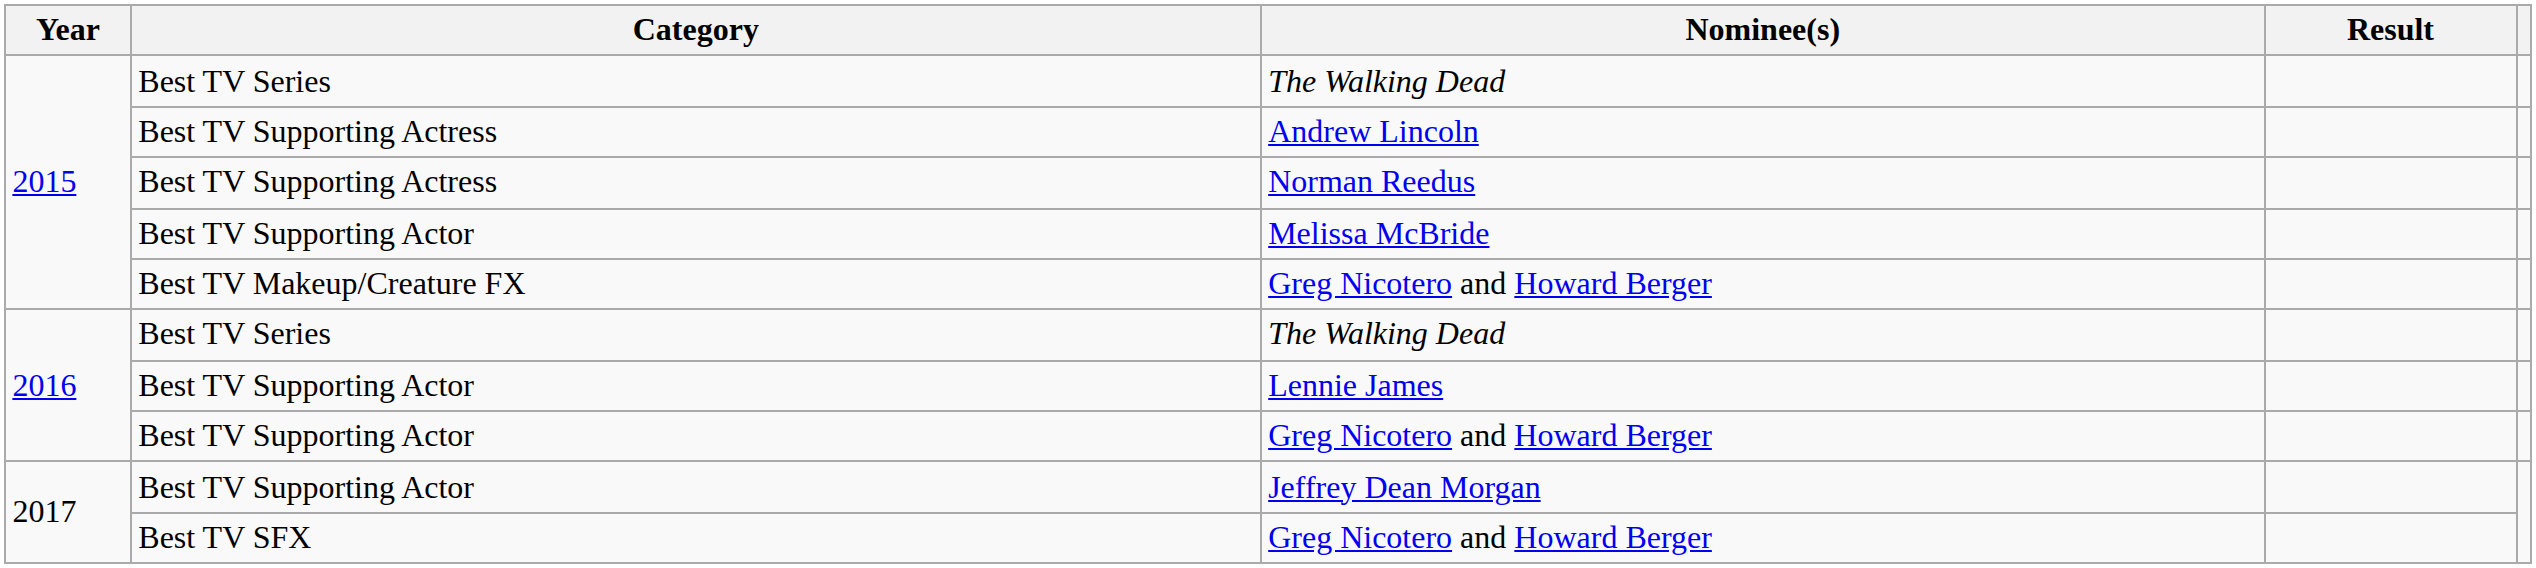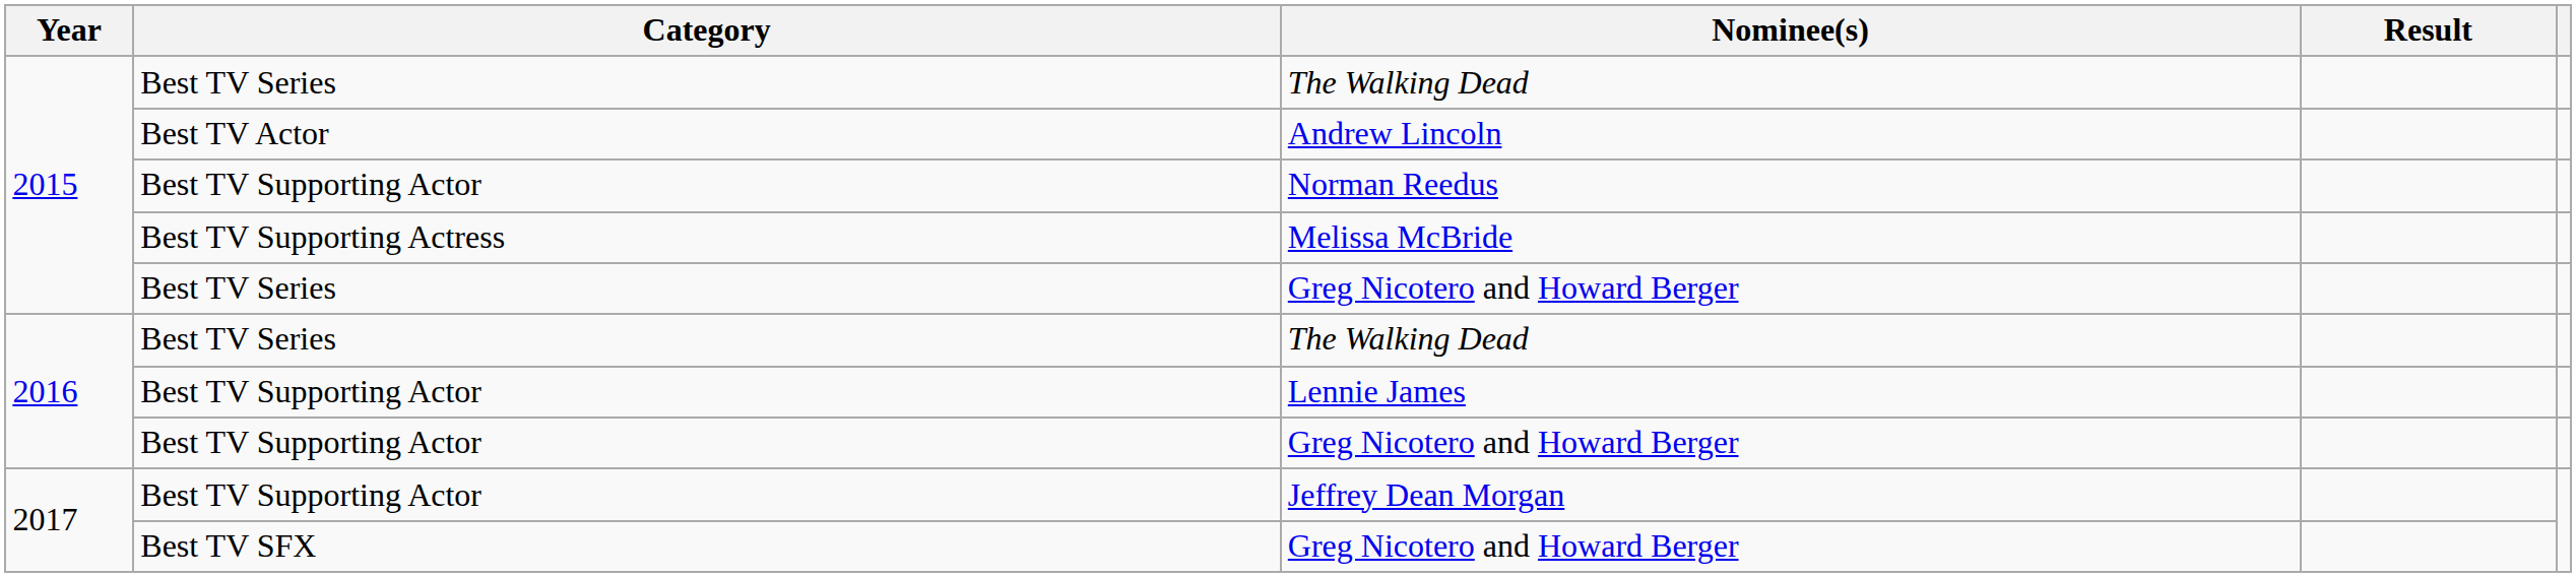Andrew Lincoln | Category: Best TV Supporting Actress -> Best TV Actor
Norman Reedus | Category: Best TV Supporting Actress -> Best TV Supporting Actor
Melissa McBride | Category: Best TV Supporting Actor -> Best TV Supporting Actress
2015 / Greg Nicotero and Howard Berger | Category: Best TV Makeup/Creature FX -> Best TV Series
